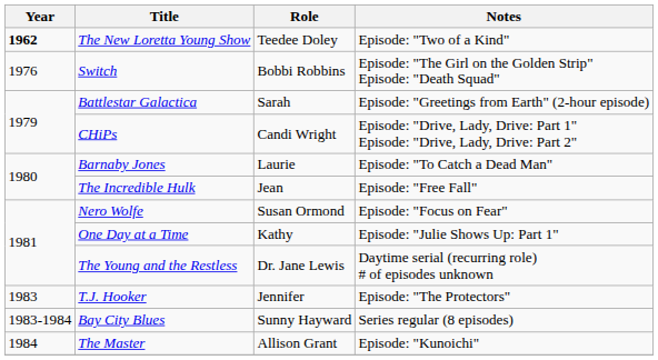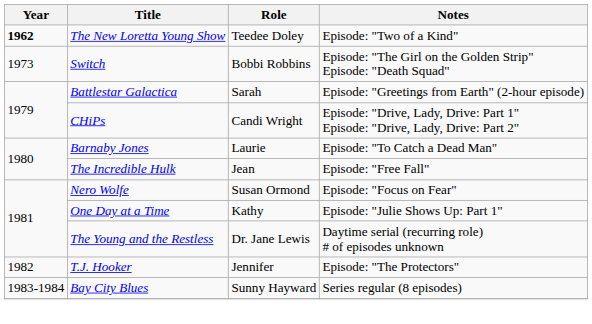Switch | Year: 1976 -> 1973
T.J. Hooker | Year: 1983 -> 1982
- row: 1984 | The Master | Allison Grant | Episode: "Kunoichi"
